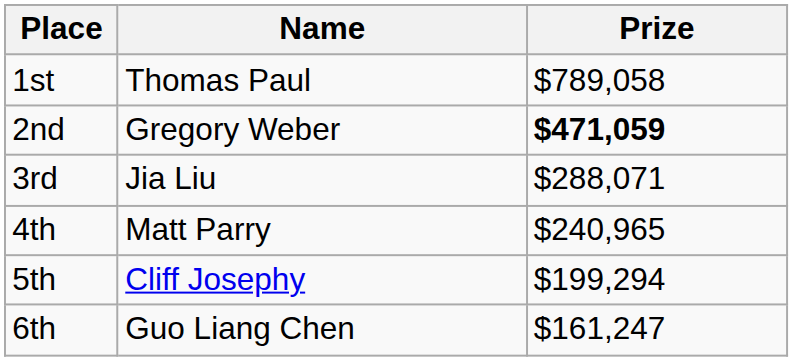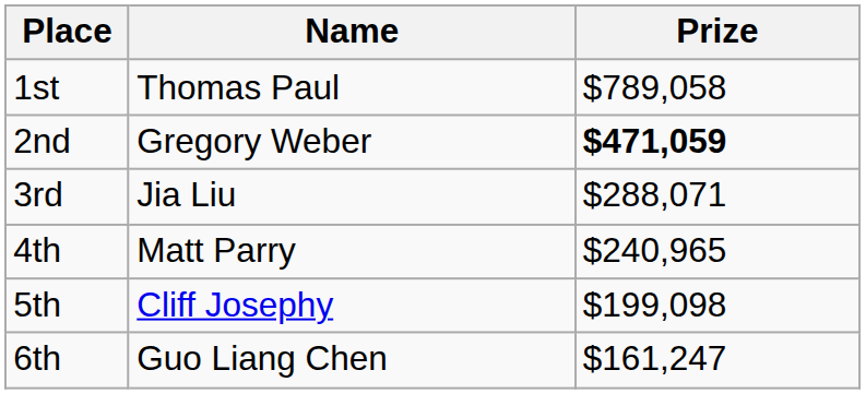5th | Prize: $199,294 -> $199,098
